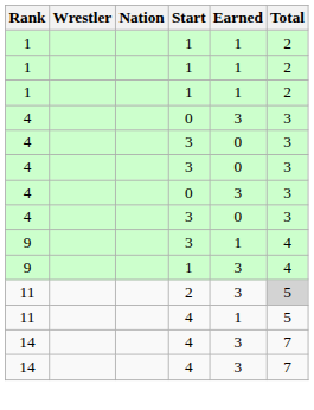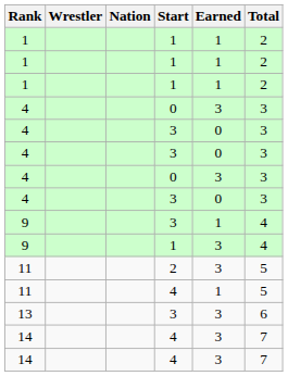11 / 2 | Total: lightgrey background -> no background
+ row: 13 | 3 | 3 | 6
